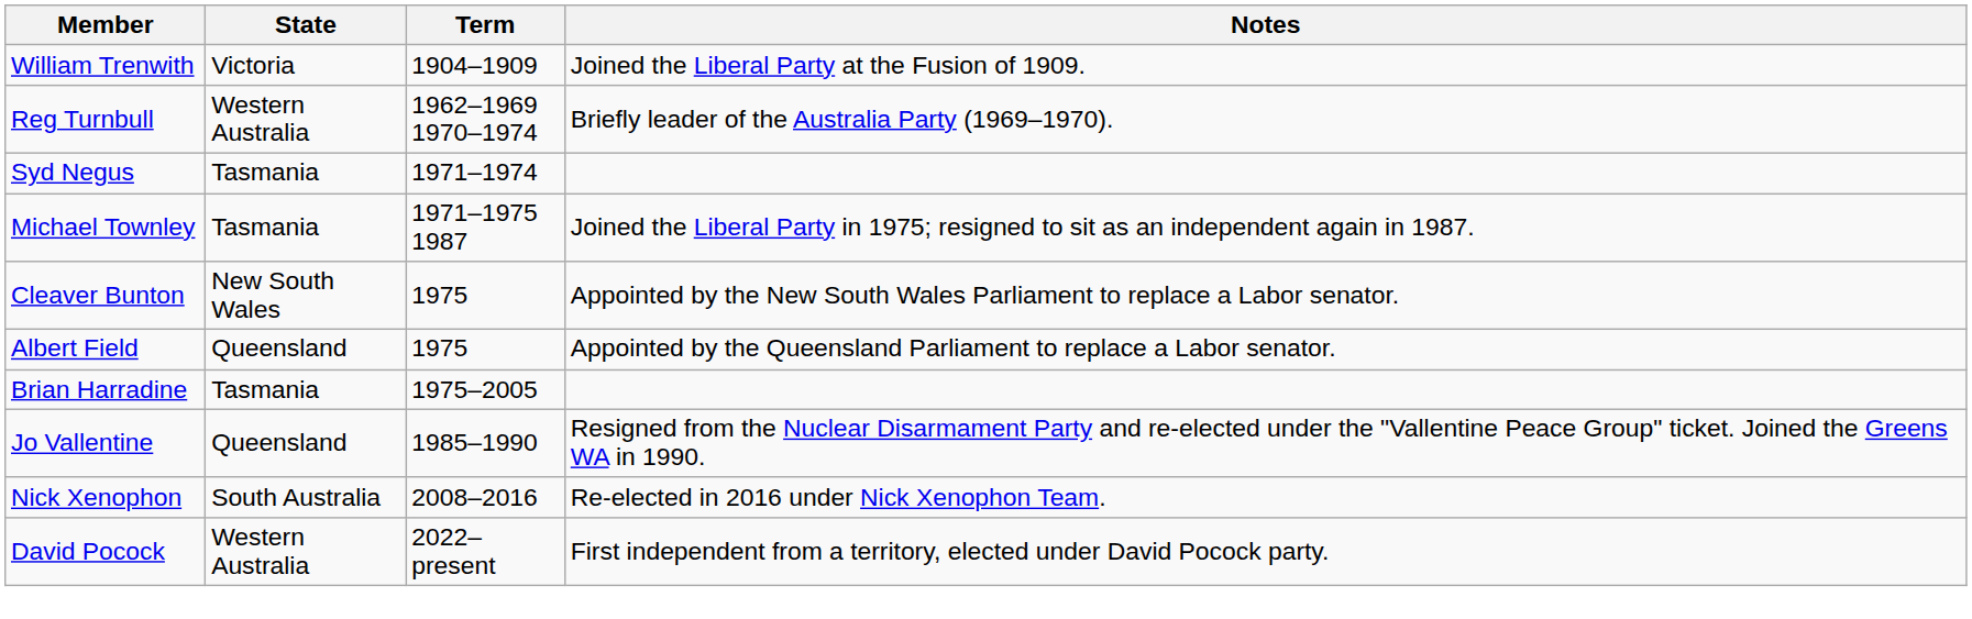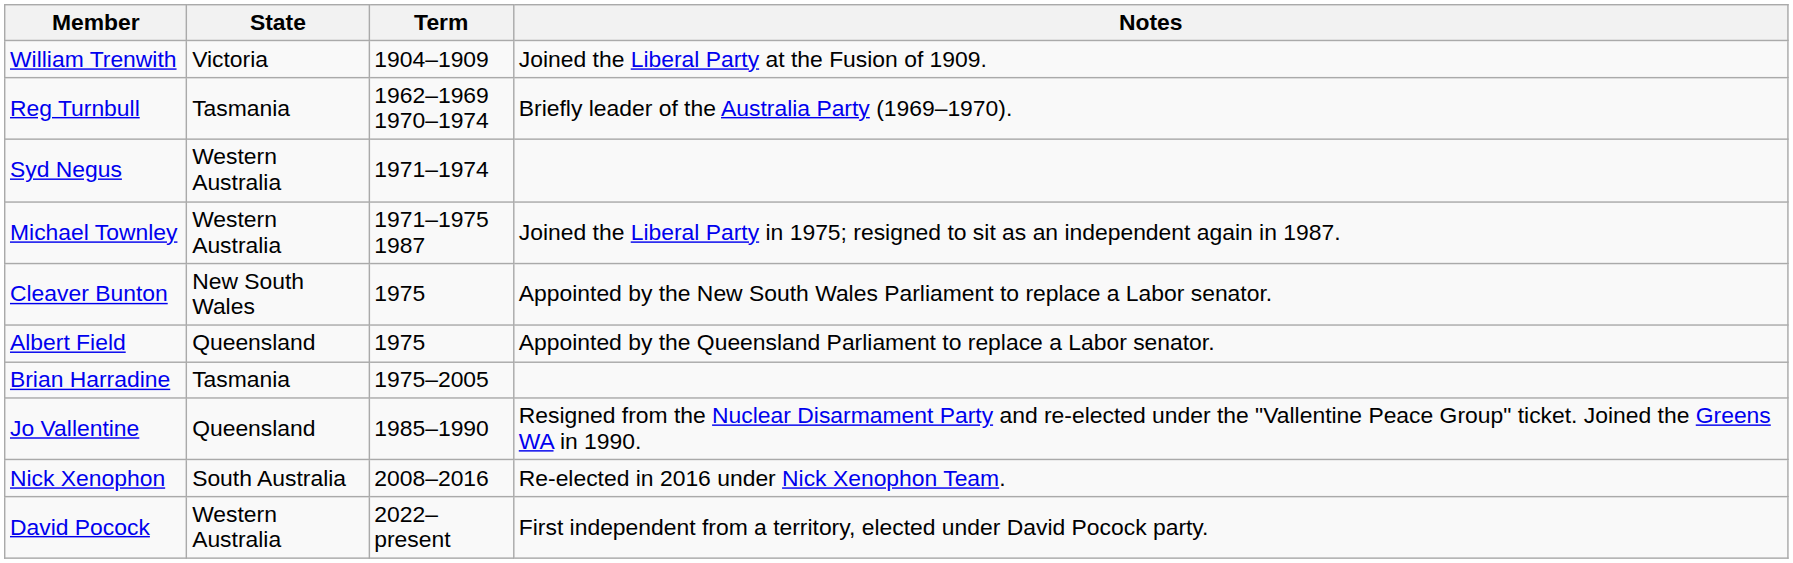Reg Turnbull | State: Western Australia -> Tasmania
Syd Negus | State: Tasmania -> Western Australia
Michael Townley | State: Tasmania -> Western Australia
